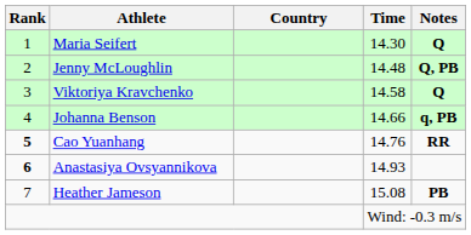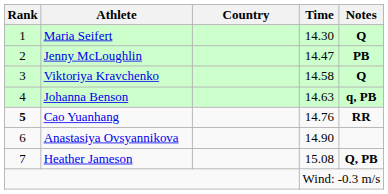Jenny McLoughlin | Time: 14.48 -> 14.47
Jenny McLoughlin | Notes: Q, PB -> PB
Johanna Benson | Time: 14.66 -> 14.63
Anastasiya Ovsyannikova | Rank: bold -> normal
Anastasiya Ovsyannikova | Time: 14.93 -> 14.90
Heather Jameson | Notes: PB -> Q, PB
